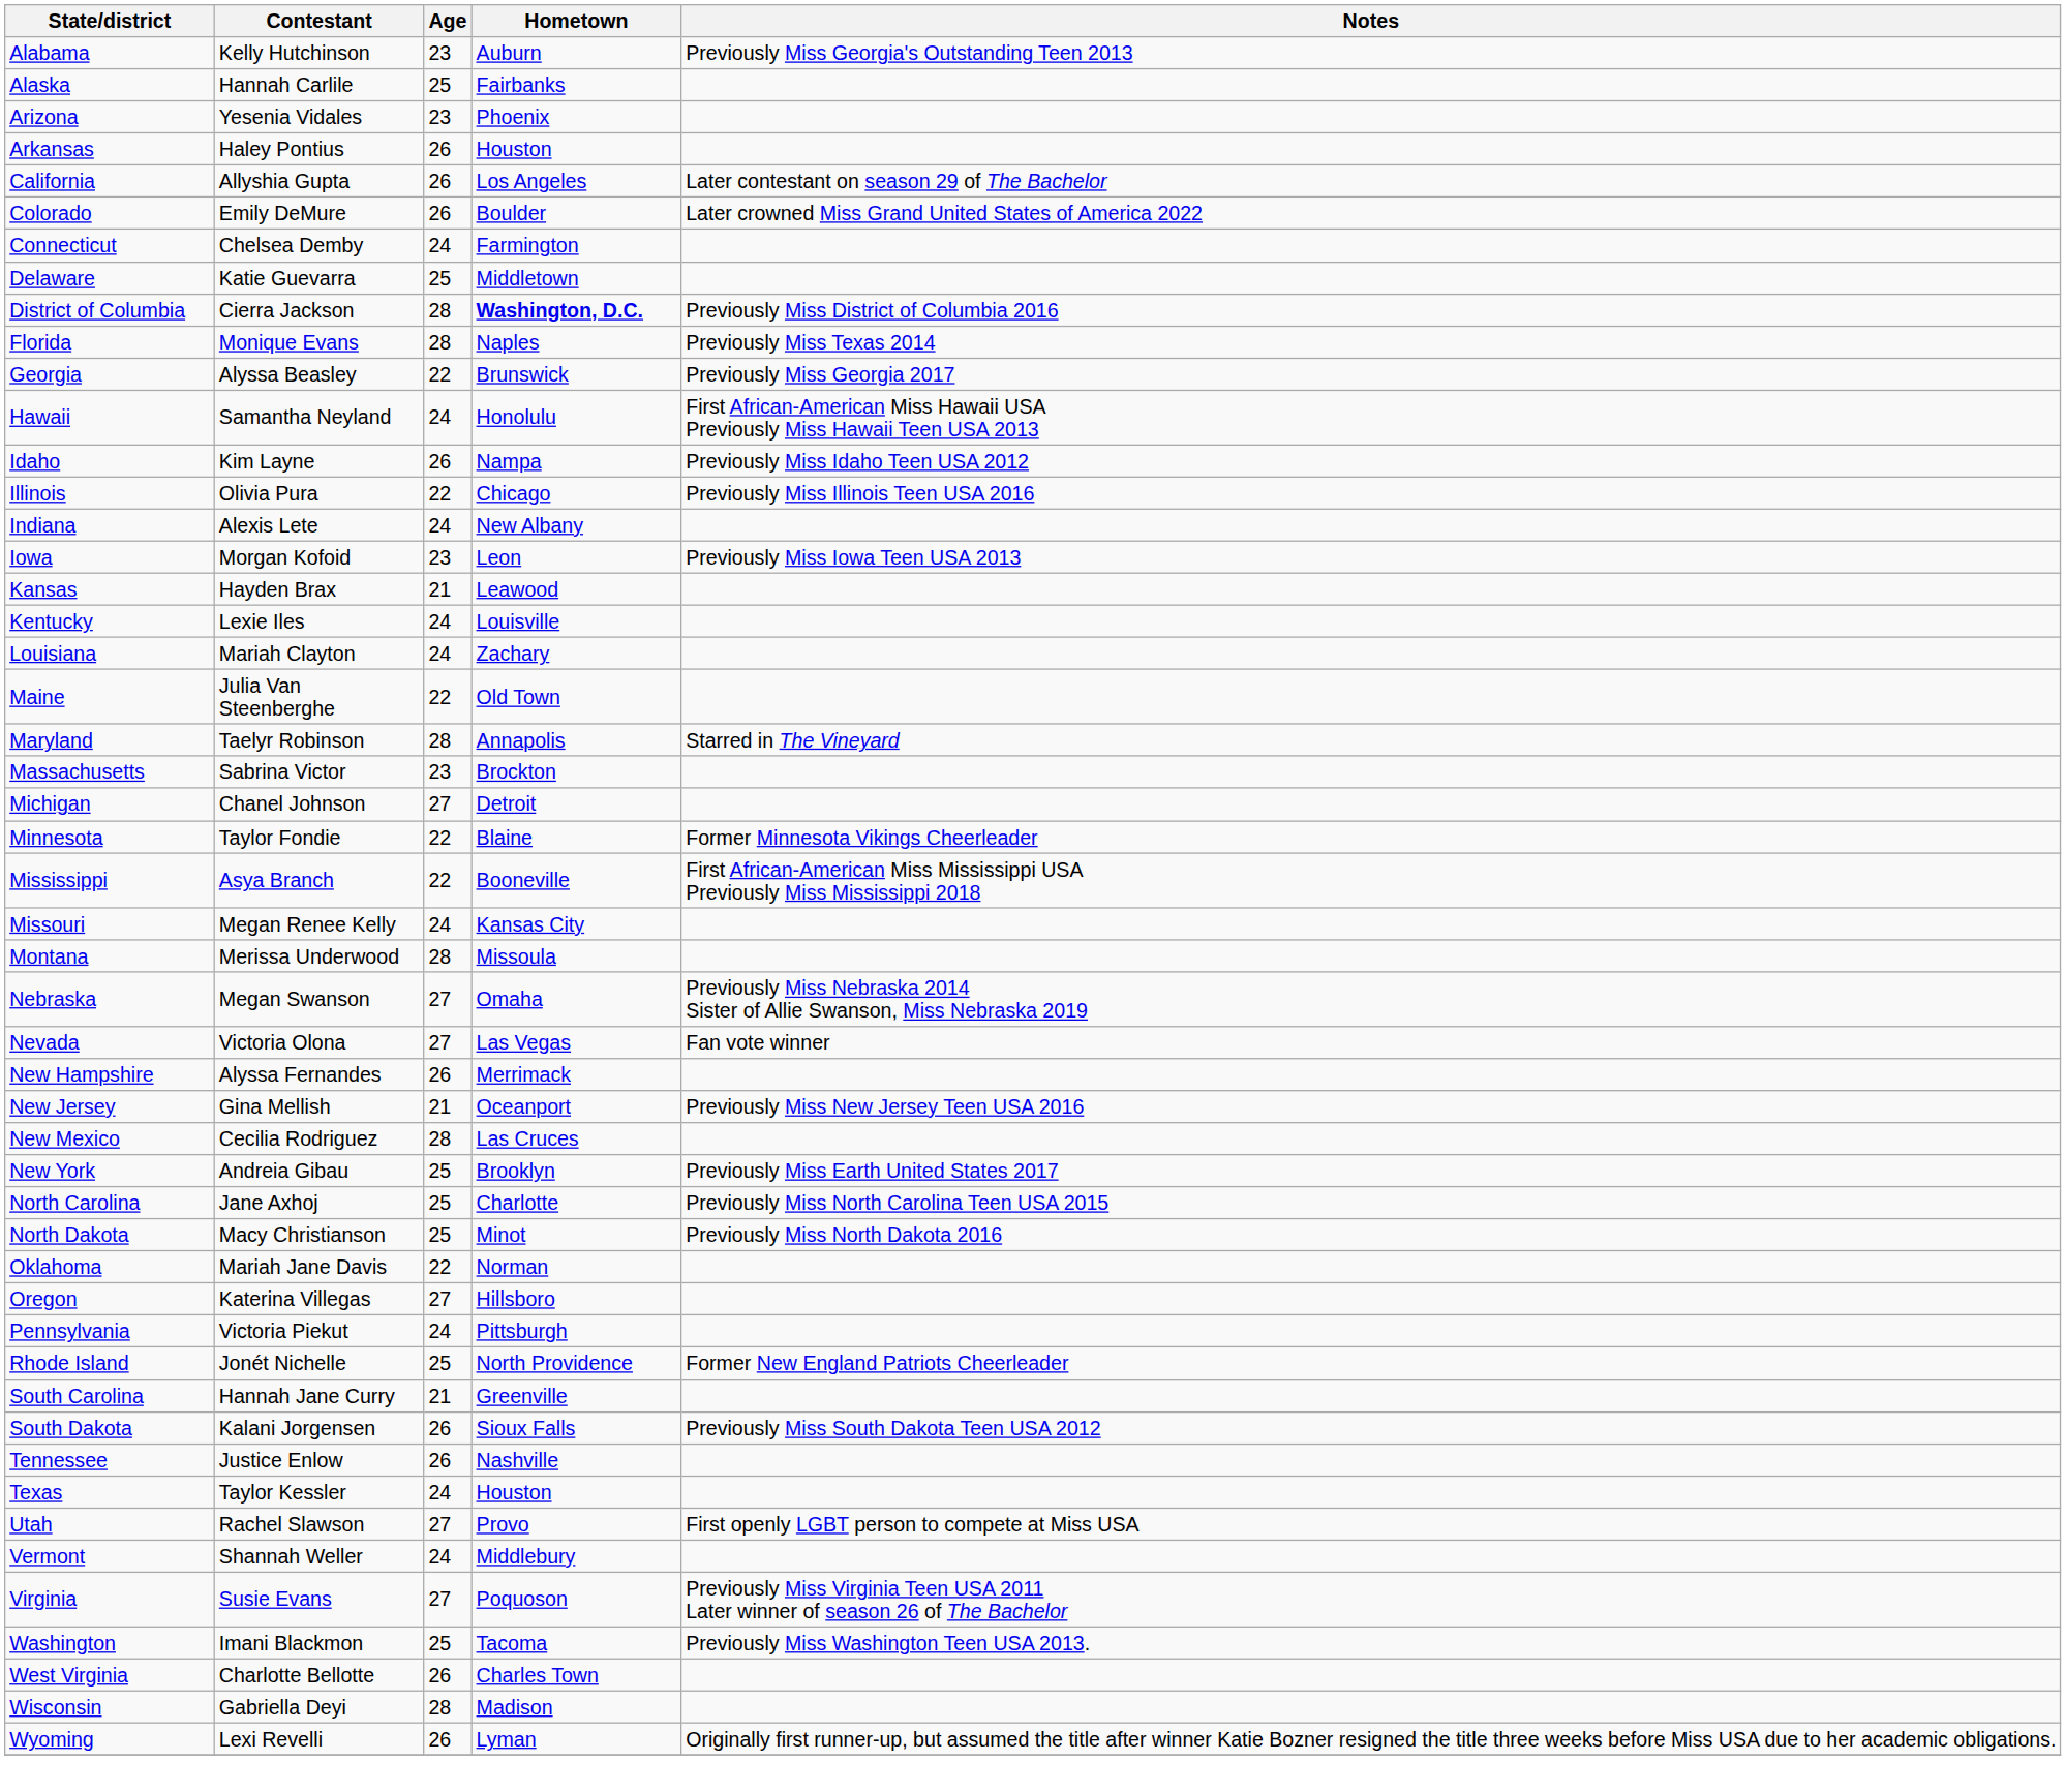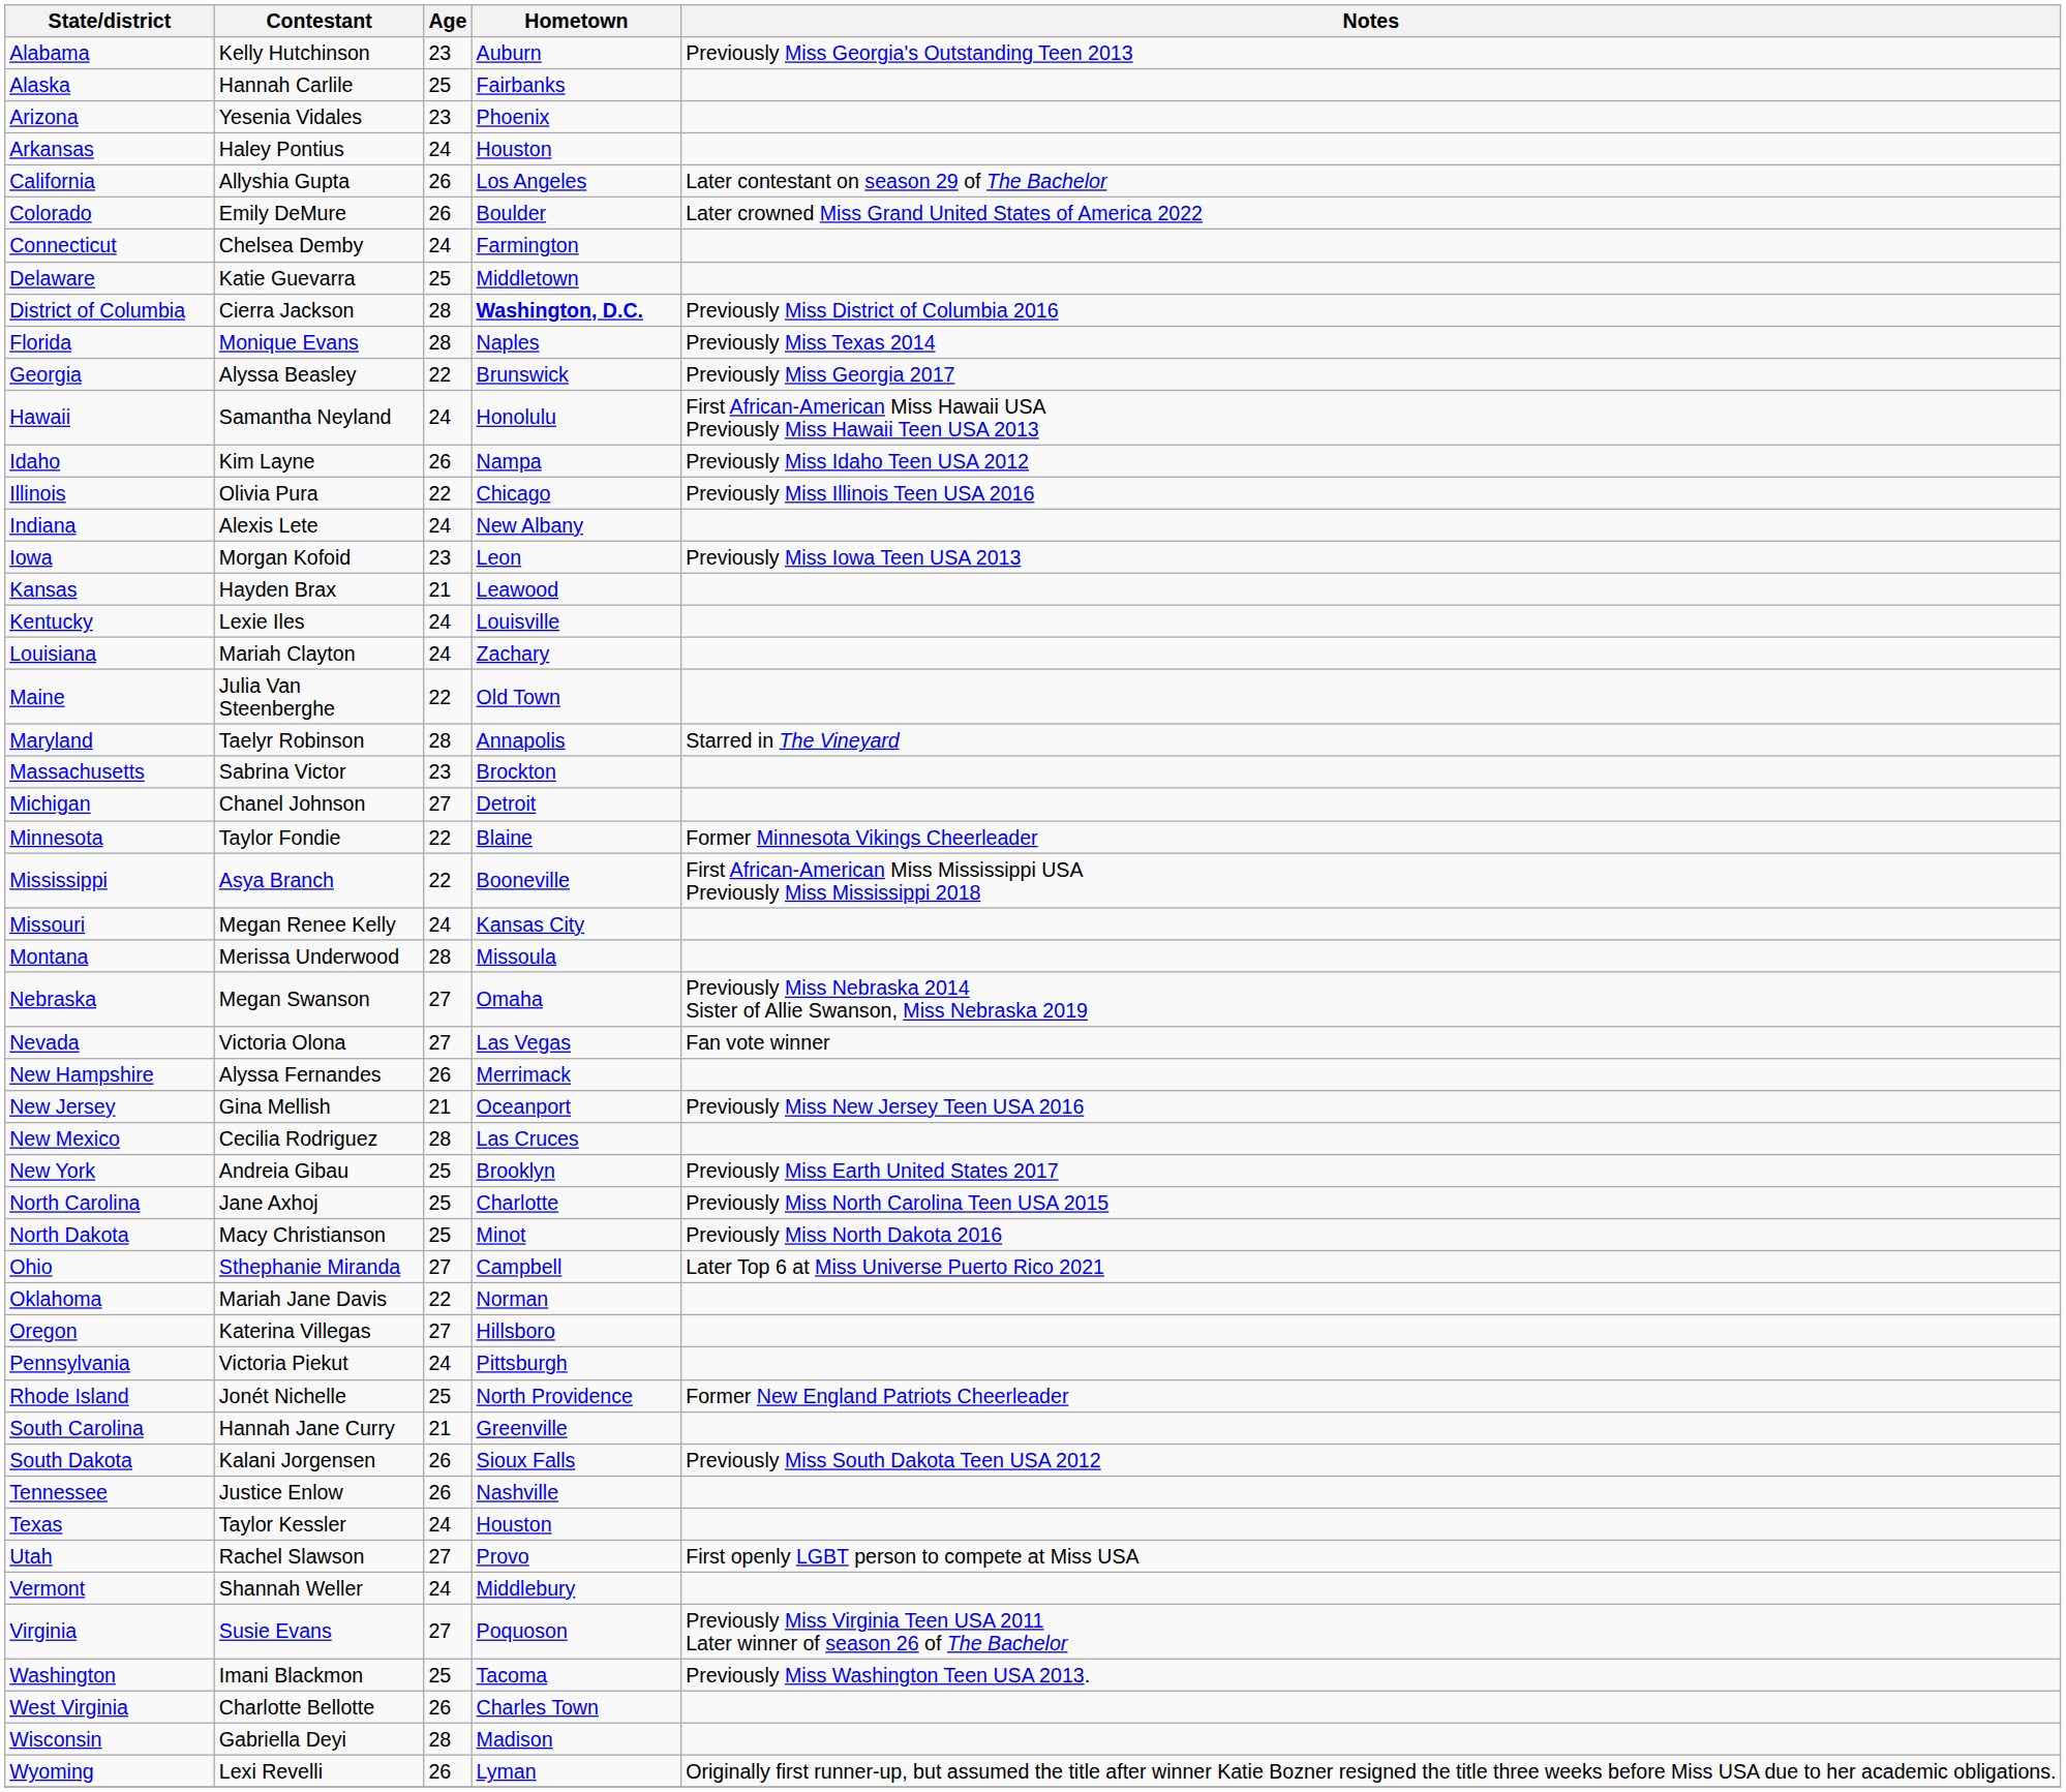Arkansas | Age: 26 -> 24
+ row: Ohio | Sthephanie Miranda | 27 | Campbell | Later Top 6 at Miss Universe Puerto Rico 2021
